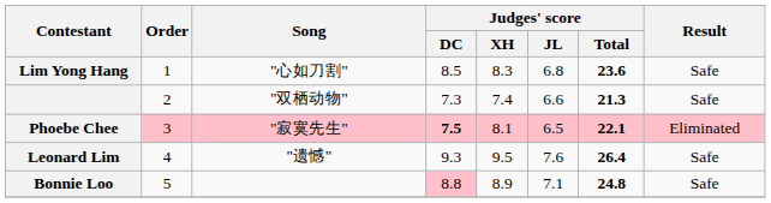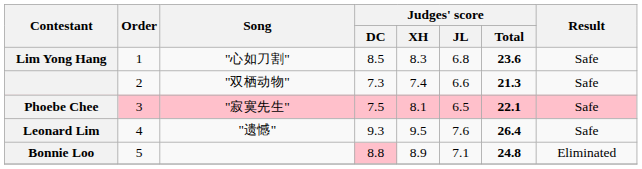Phoebe Chee | Judges' score / DC: bold -> normal
Phoebe Chee | Result: Eliminated -> Safe
Bonnie Loo | Result: Safe -> Eliminated
